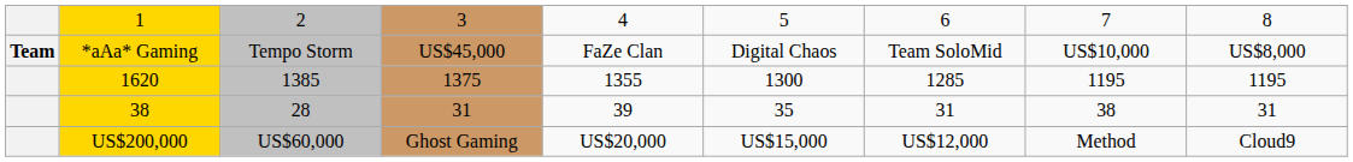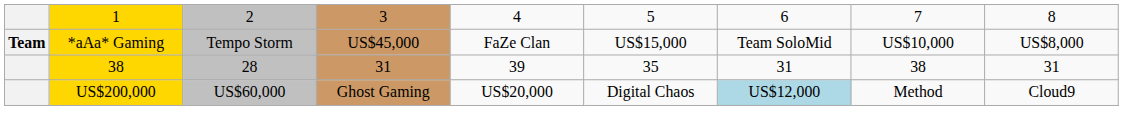*aAa* Gaming | column 6: Digital Chaos -> US$15,000
- row: 1620 | 1385 | 1375 | 1355 | 1300 | 1285 | 1195 | 1195
US$200,000 | column 6: US$15,000 -> Digital Chaos
US$200,000 | column 7: no background -> lightblue background
